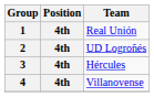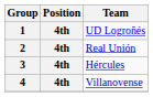1 | Team: Real Unión -> UD Logroñés
2 | Team: UD Logroñés -> Real Unión
